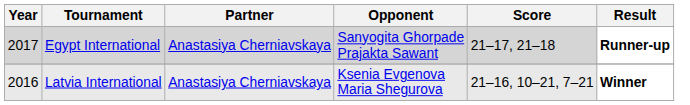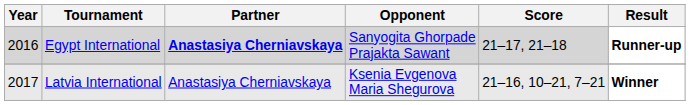Egypt International | Year: 2017 -> 2016
Egypt International | Partner: normal -> bold
Latvia International | Year: 2016 -> 2017
